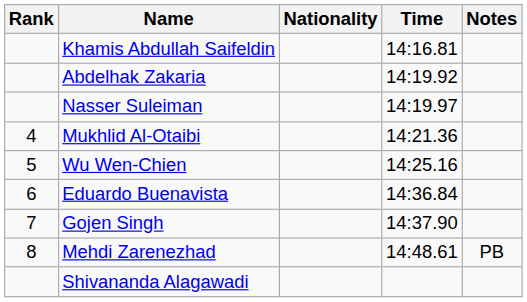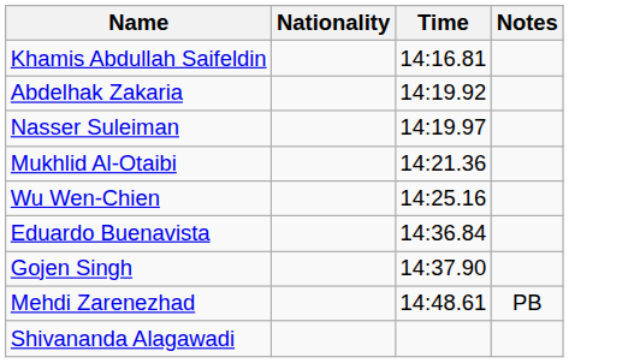- column: Rank | 4 | 5 | 6 | 7 | 8
